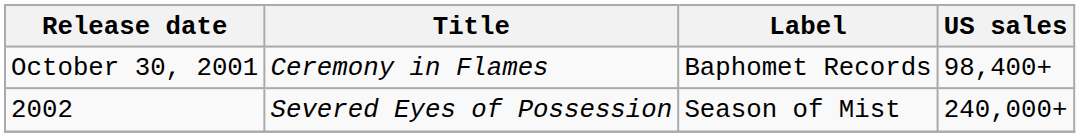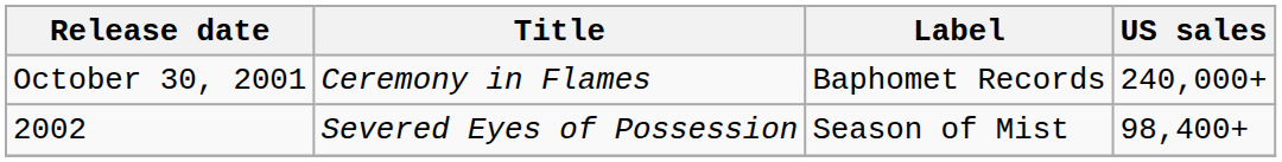October 30, 2001 | US sales: 98,400+ -> 240,000+
2002 | US sales: 240,000+ -> 98,400+
